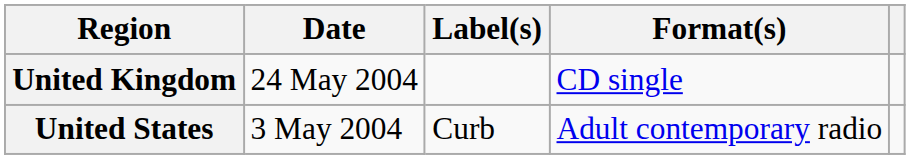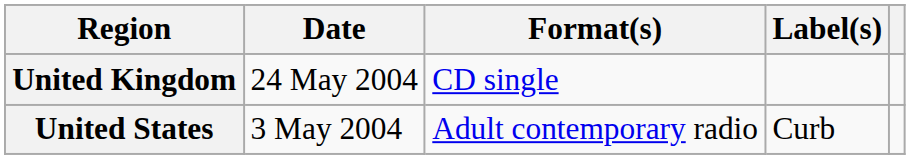columns swapped: Format(s) <-> Label(s)
